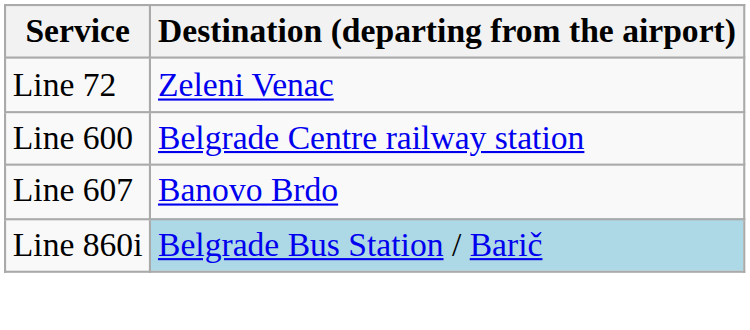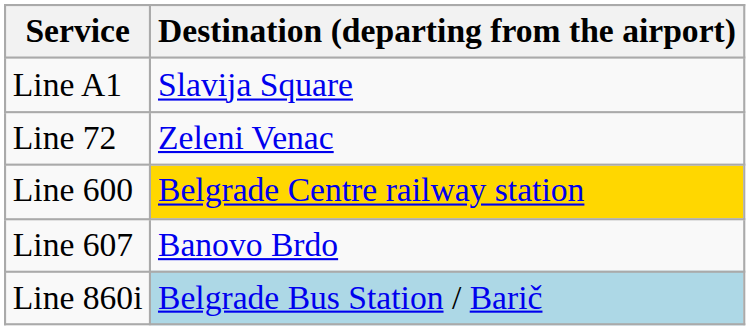+ row: Line A1 | Slavija Square
Line 600 | Destination (departing from the airport): no background -> gold background
